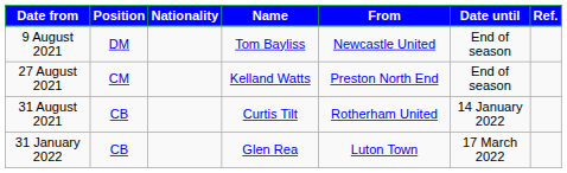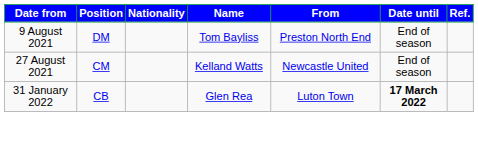9 August 2021 | From: Newcastle United -> Preston North End
27 August 2021 | From: Preston North End -> Newcastle United
- row: 31 August 2021 | CB | Curtis Tilt | Rotherham United | 14 January 2022
31 January 2022 | Date until: normal -> bold
